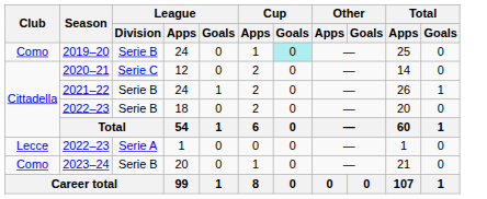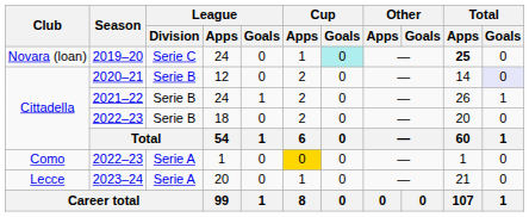2019–20 | Club: Como -> Novara (loan)
2019–20 | League / Division: Serie B -> Serie C
2019–20 | Total / Apps: normal -> bold
2020–21 | League / Division: Serie C -> Serie B
2020–21 | Total / Goals: no background -> lavender background
2022–23 / 1 | Club: Lecce -> Como
2022–23 / 1 | Cup / Apps: no background -> gold background
2023–24 | Club: Como -> Lecce
2023–24 | League / Division: Serie B -> Serie A
